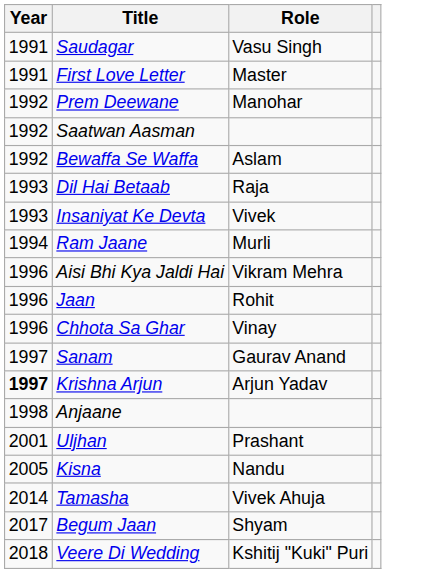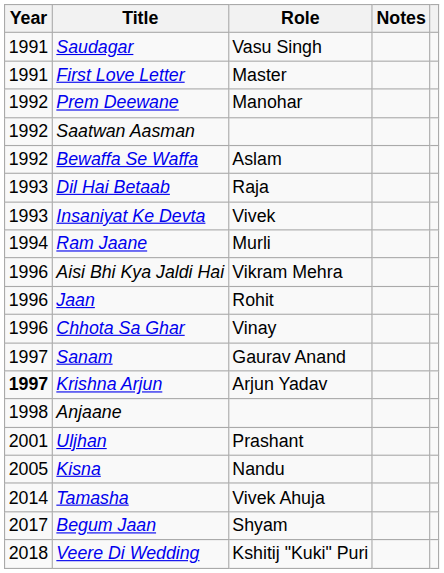+ column: Notes
